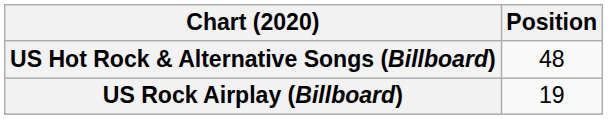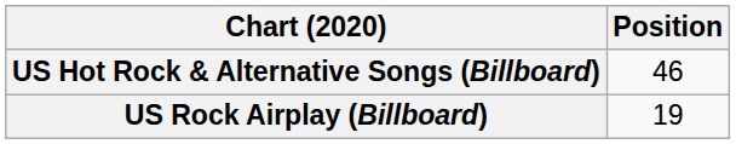US Hot Rock & Alternative Songs (Billboard) | Position: 48 -> 46
